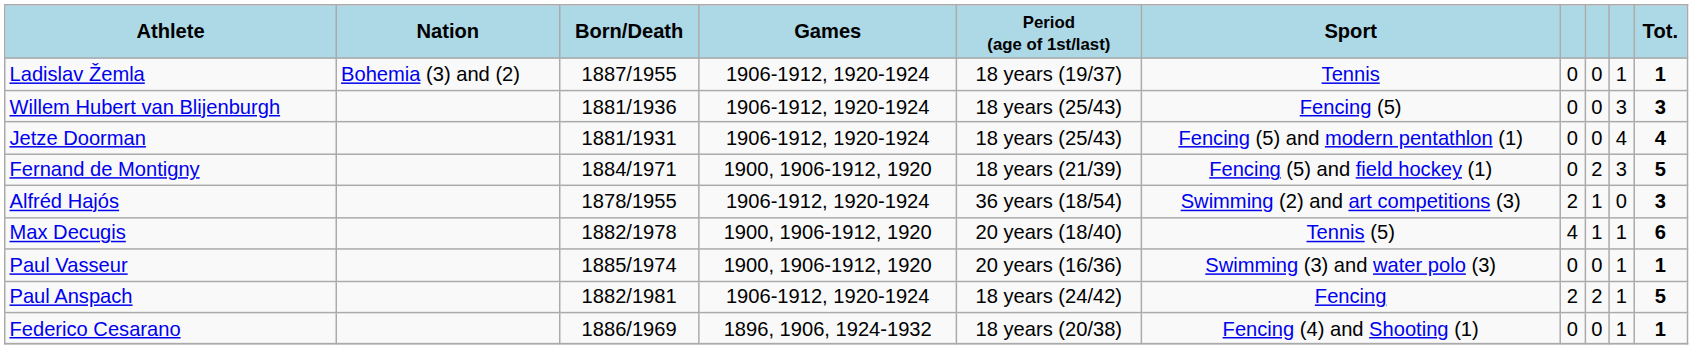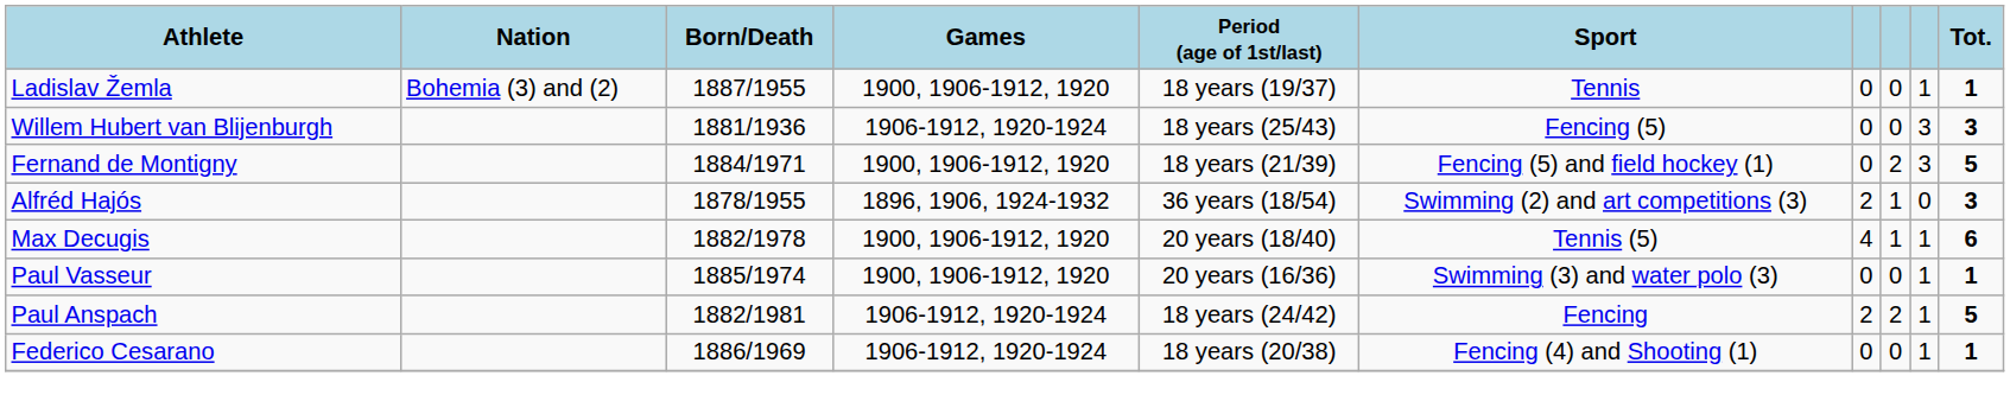Ladislav Žemla | Games: 1906-1912, 1920-1924 -> 1900, 1906-1912, 1920
- row: Jetze Doorman | 1881/1931 | 1906-1912, 1920-1924 | 18 years (25/43) | Fencing (5) and modern pentathlon (1) | 0 | 0 | 4 | 4
Alfréd Hajós | Games: 1906-1912, 1920-1924 -> 1896, 1906, 1924-1932
Federico Cesarano | Games: 1896, 1906, 1924-1932 -> 1906-1912, 1920-1924
